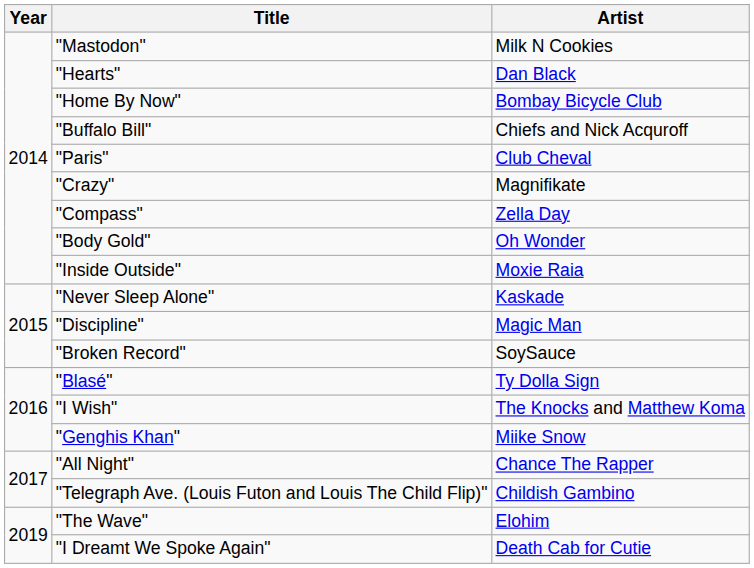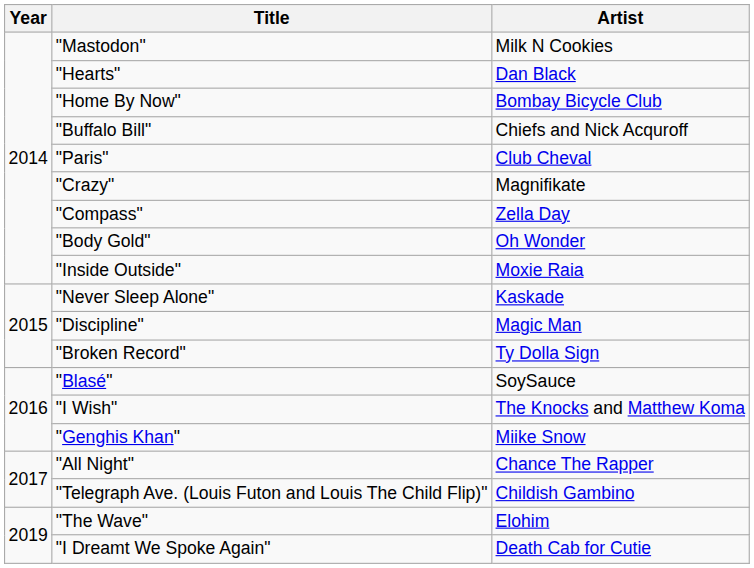"Broken Record" | Artist: SoySauce -> Ty Dolla Sign
"Blasé" | Artist: Ty Dolla Sign -> SoySauce
